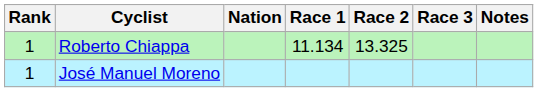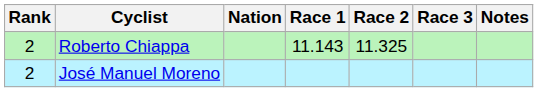Roberto Chiappa | Rank: 1 -> 2
Roberto Chiappa | Race 1: 11.134 -> 11.143
Roberto Chiappa | Race 2: 13.325 -> 11.325
José Manuel Moreno | Rank: 1 -> 2
